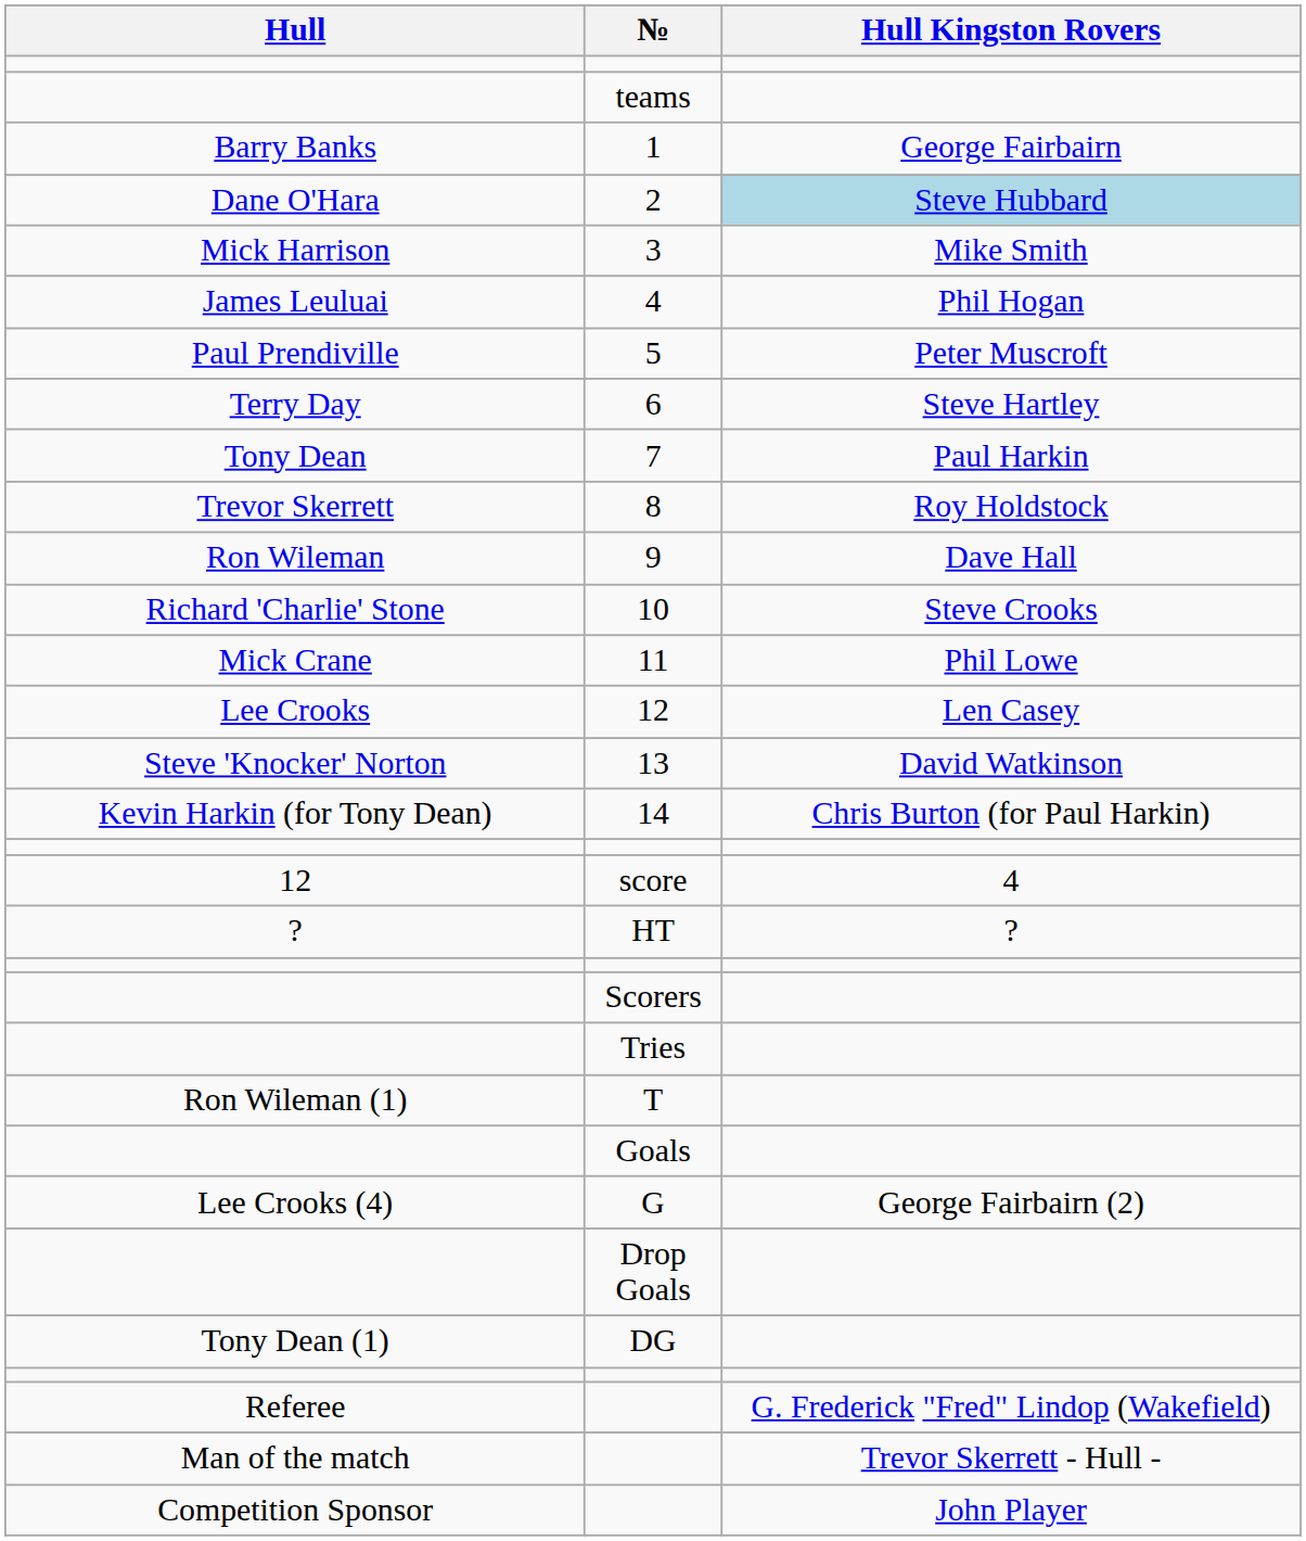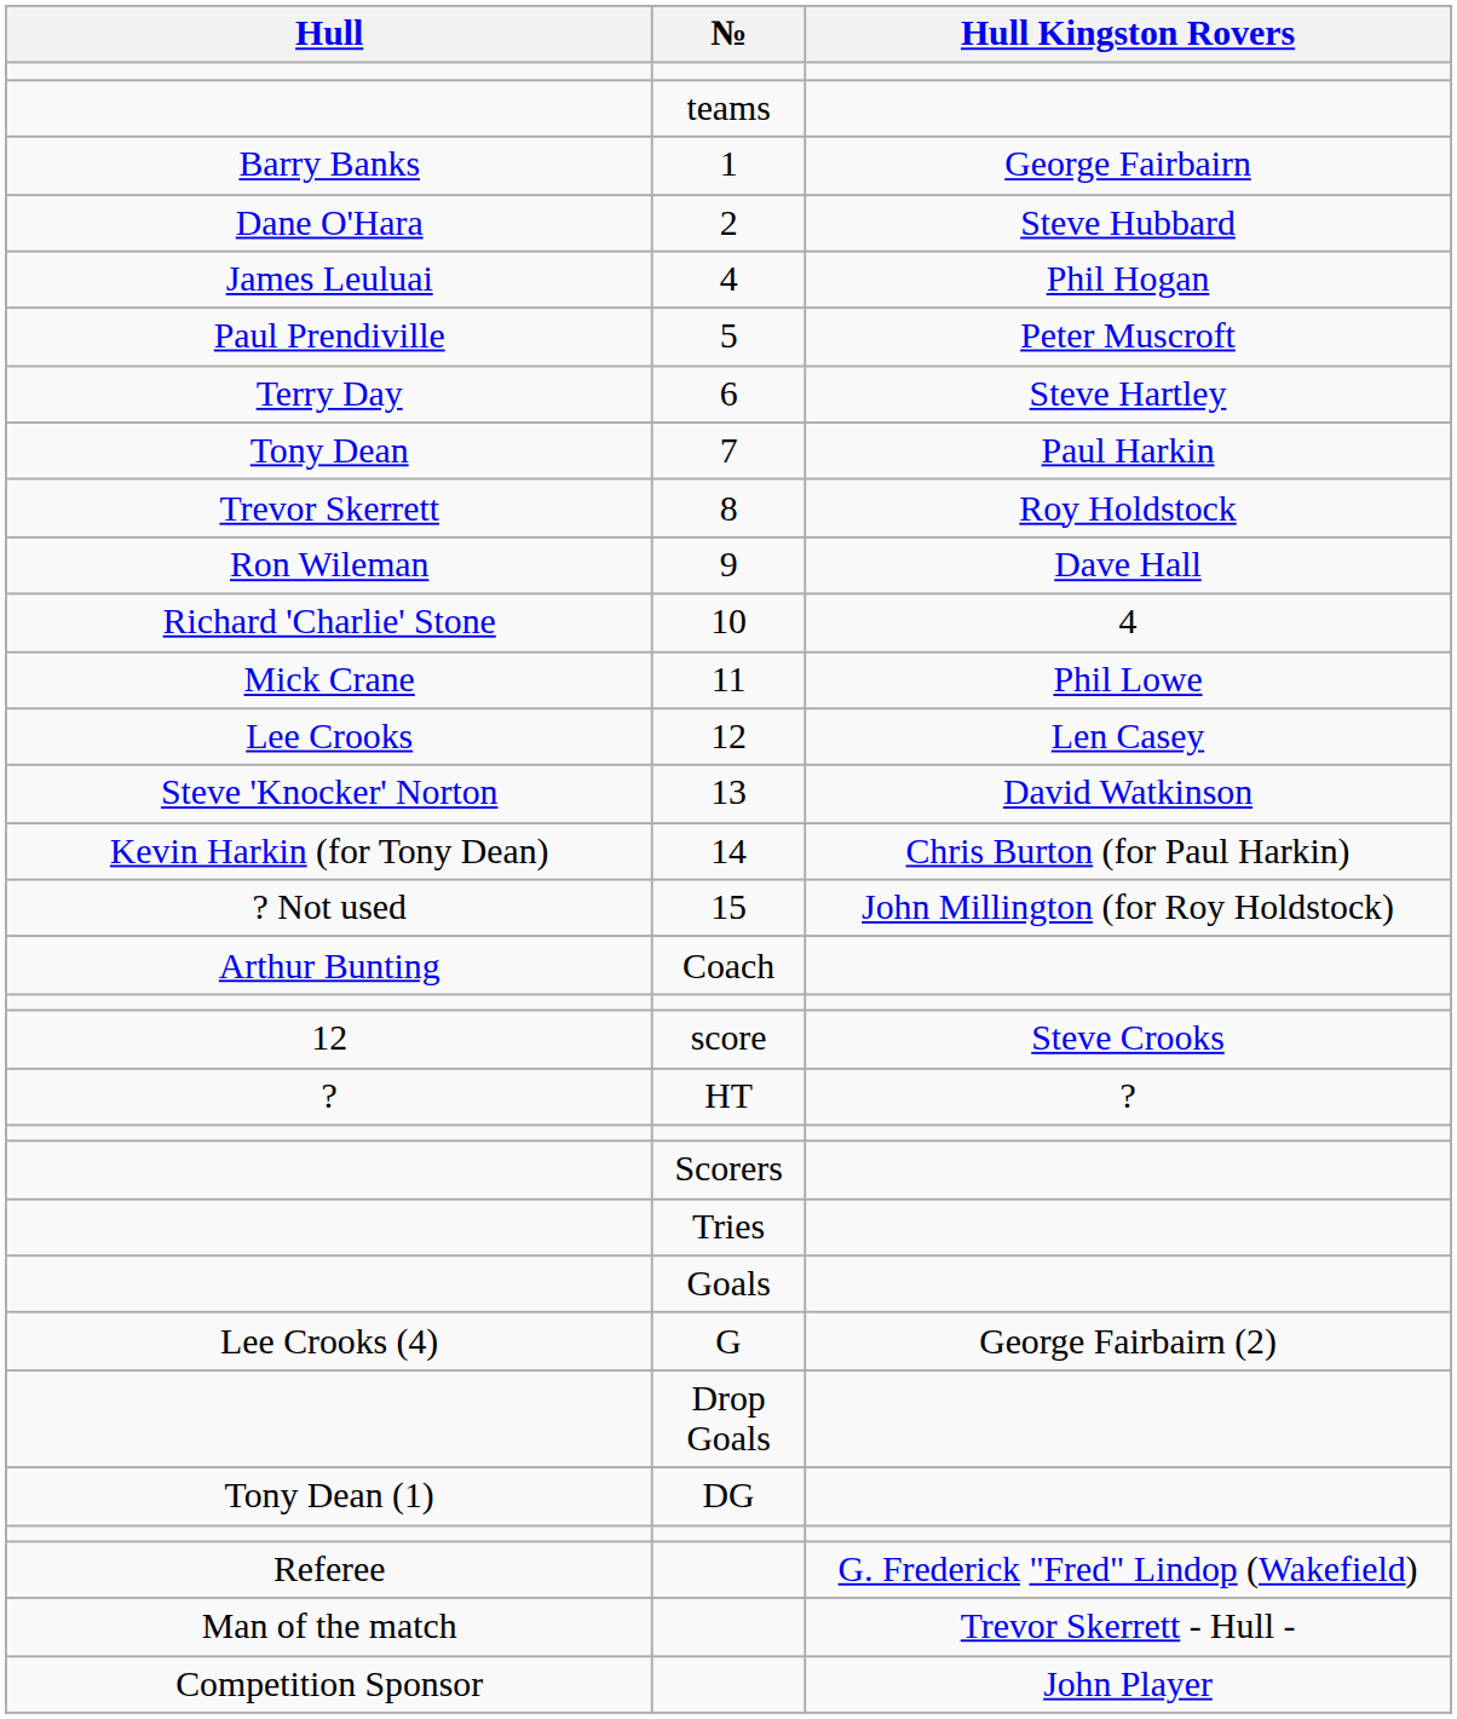2 | Hull Kingston Rovers: lightblue background -> no background
- row: Mick Harrison | 3 | Mike Smith
10 | Hull Kingston Rovers: Steve Crooks -> 4
+ row: ? Not used | 15 | John Millington (for Roy Holdstock)
+ row: Arthur Bunting | Coach
score | Hull Kingston Rovers: 4 -> Steve Crooks
- row: Ron Wileman (1) | T
